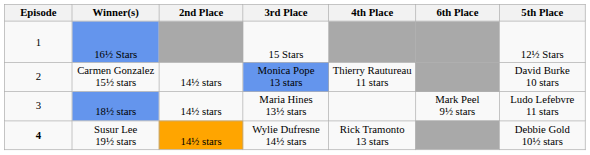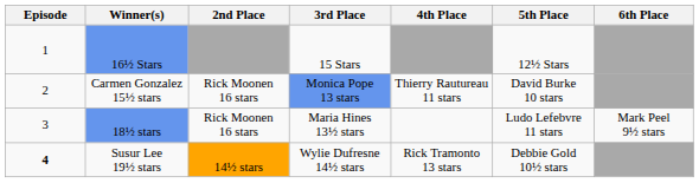columns swapped: 5th Place <-> 6th Place
Carmen Gonzalez 15½ stars | 2nd Place: 14½ stars -> Rick Moonen 16 stars
18½ stars | 2nd Place: 14½ stars -> Rick Moonen 16 stars
